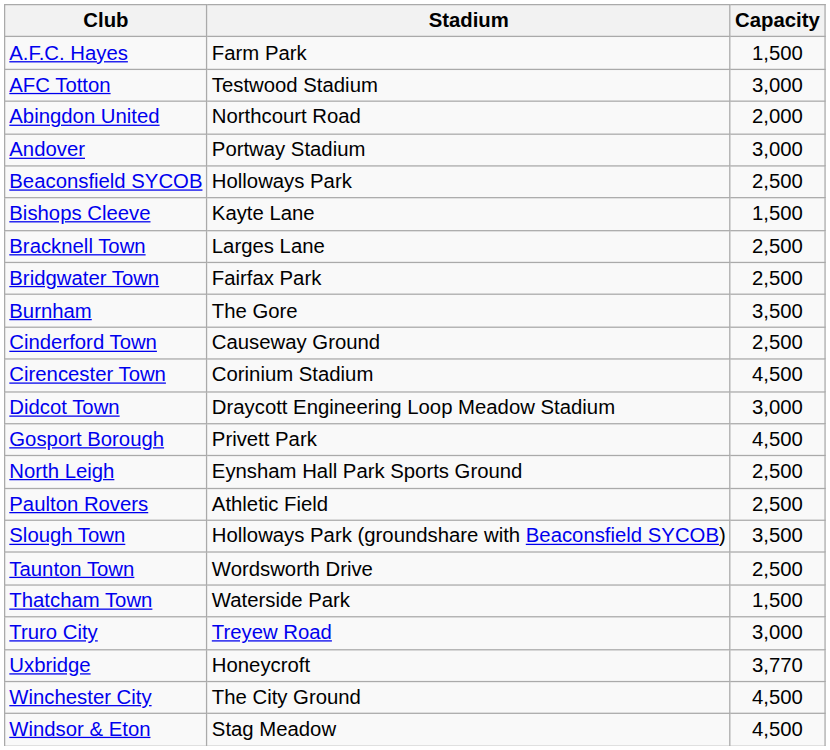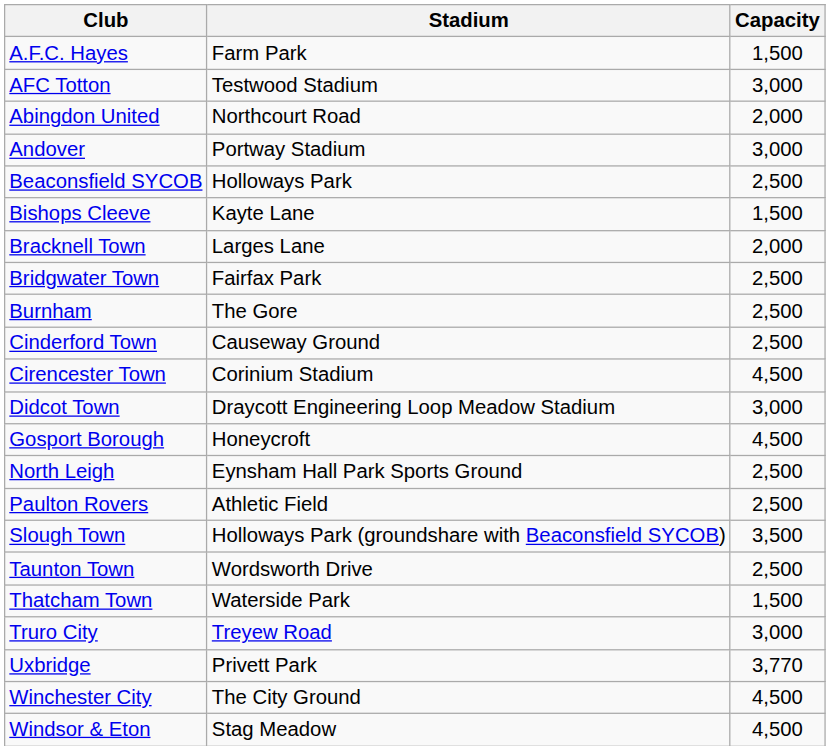Bracknell Town | Capacity: 2,500 -> 2,000
Burnham | Capacity: 3,500 -> 2,500
Gosport Borough | Stadium: Privett Park -> Honeycroft
Uxbridge | Stadium: Honeycroft -> Privett Park
